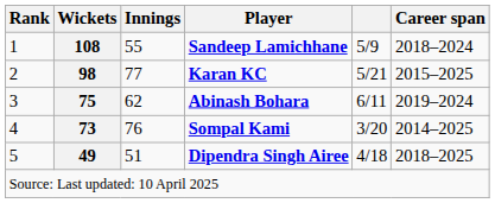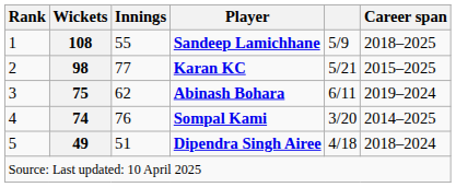Sandeep Lamichhane | Career span: 2018–2024 -> 2018–2025
Sompal Kami | Wickets: 73 -> 74
Dipendra Singh Airee | Career span: 2018–2025 -> 2018–2024
